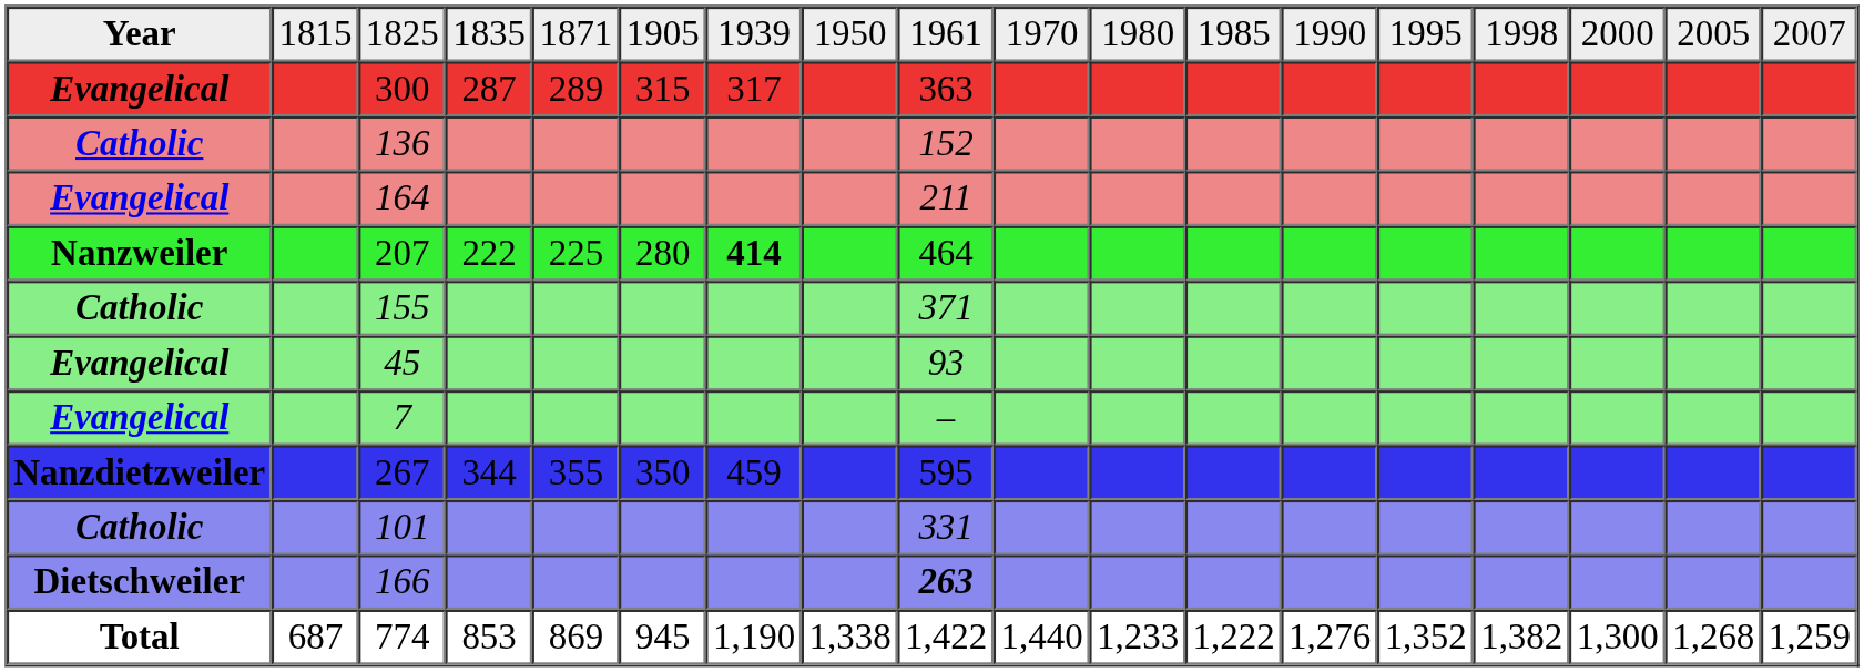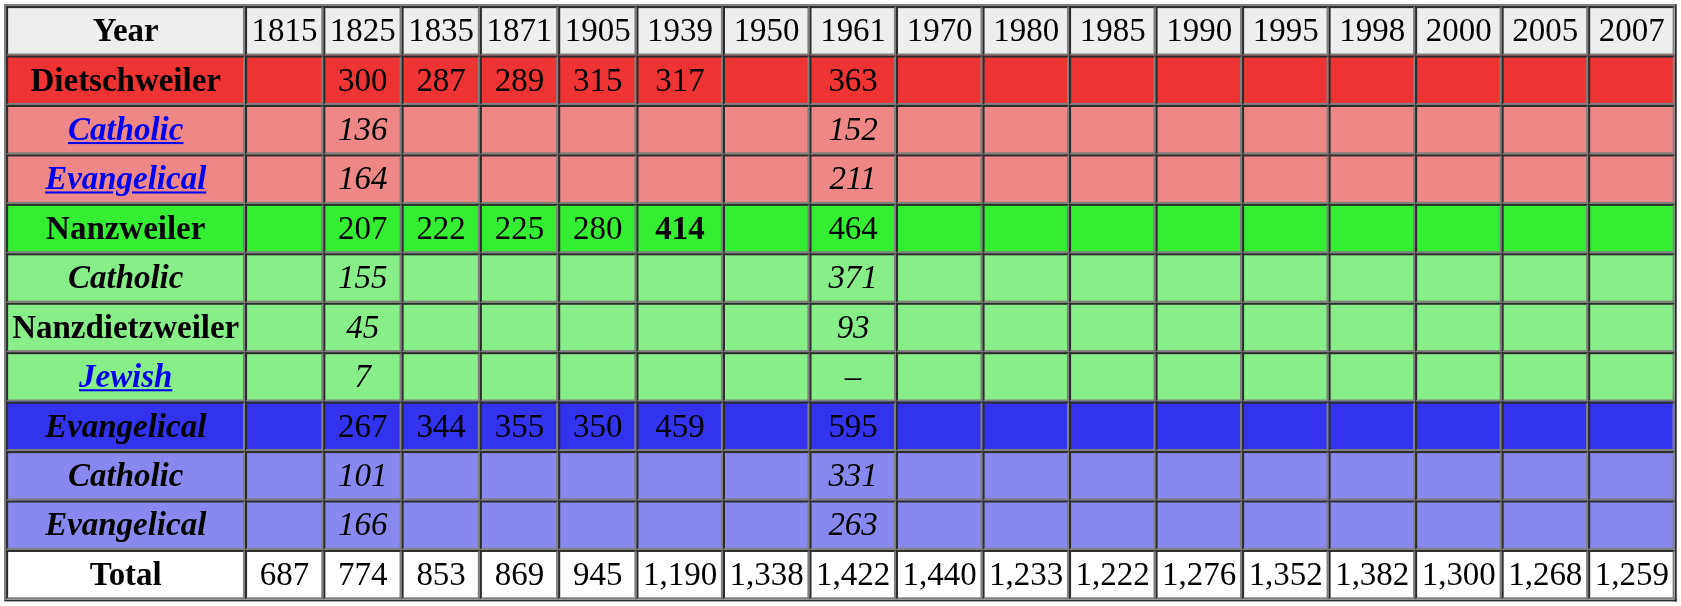300 | column 1: Evangelical -> Dietschweiler
45 | column 1: Evangelical -> Nanzdietzweiler
7 | column 1: Evangelical -> Jewish
267 | column 1: Nanzdietzweiler -> Evangelical
166 | column 1: Dietschweiler -> Evangelical
166 | column 9: bold -> normal
